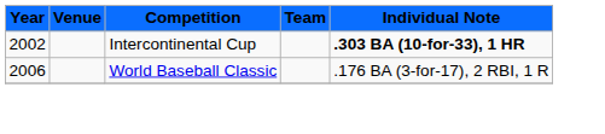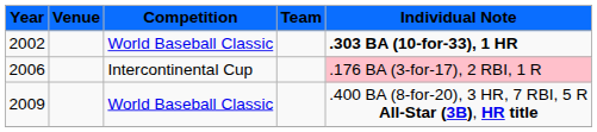2002 | Competition: Intercontinental Cup -> World Baseball Classic
2006 | Competition: World Baseball Classic -> Intercontinental Cup
2006 | Individual Note: no background -> pink background
+ row: 2009 | World Baseball Classic | .400 BA (8-for-20), 3 HR, 7 RBI, 5 R All-Star (3B), HR title
